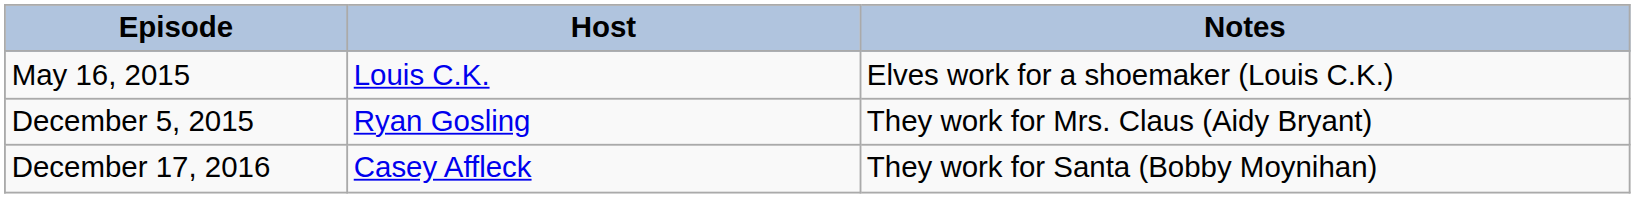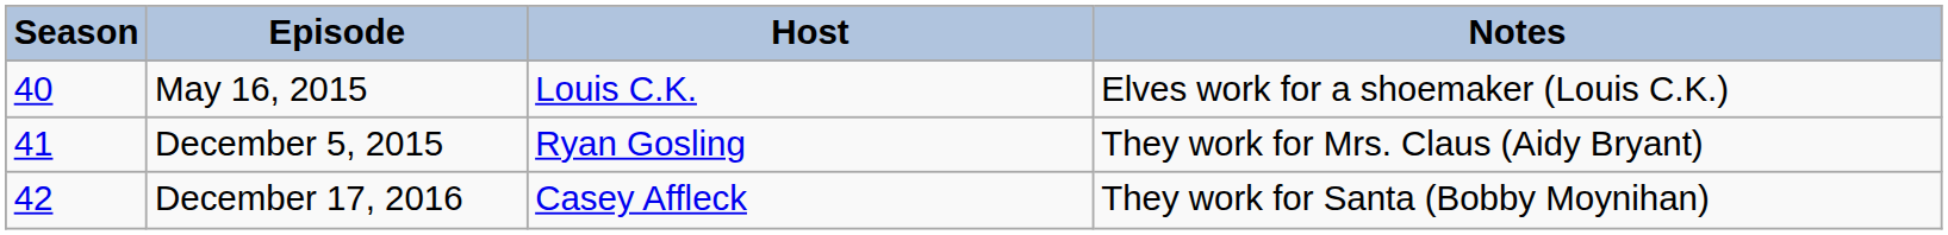+ column: Season | 40 | 41 | 42
